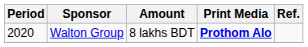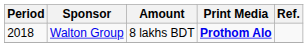Walton Group | Period: 2020 -> 2018
